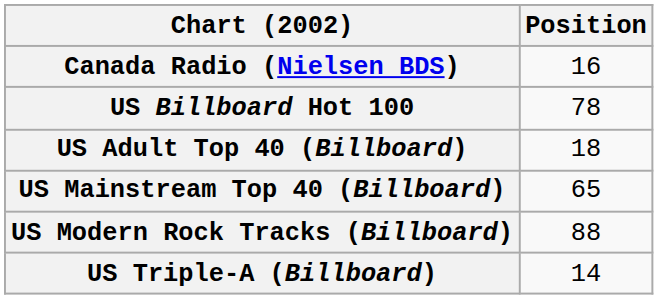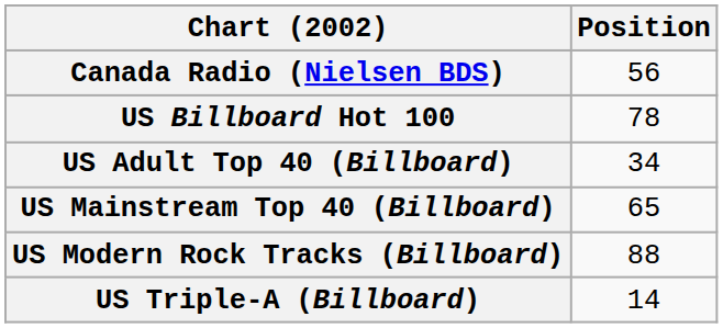Canada Radio (Nielsen BDS) | Position: 16 -> 56
US Adult Top 40 (Billboard) | Position: 18 -> 34
